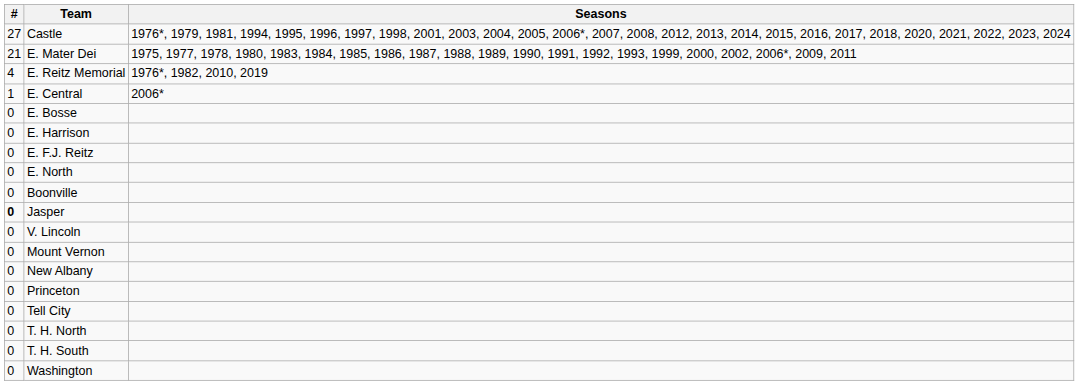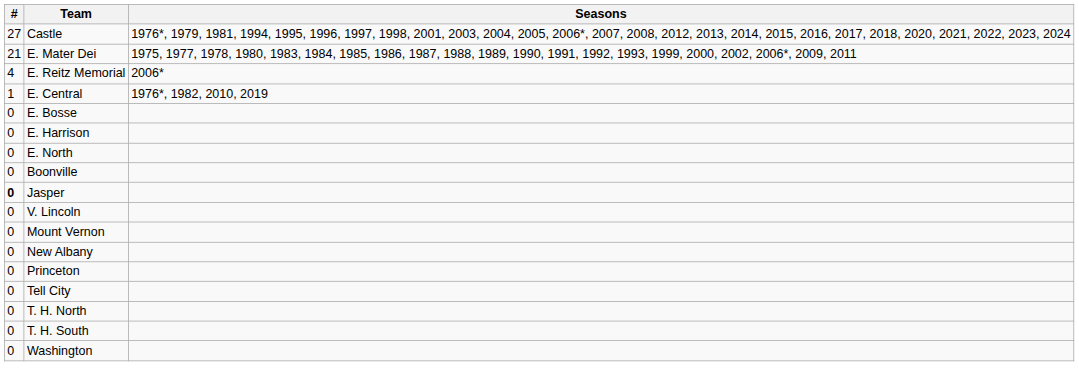E. Reitz Memorial | Seasons: 1976*, 1982, 2010, 2019 -> 2006*
E. Central | Seasons: 2006* -> 1976*, 1982, 2010, 2019
- row: 0 | E. F.J. Reitz
